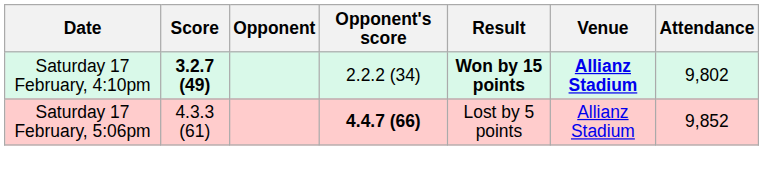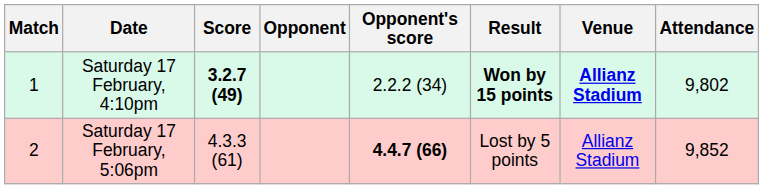+ column: Match | 1 | 2
